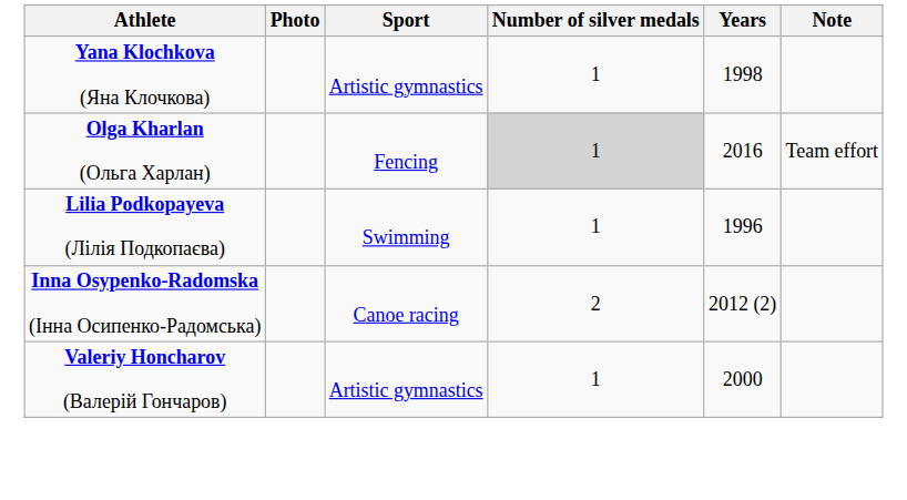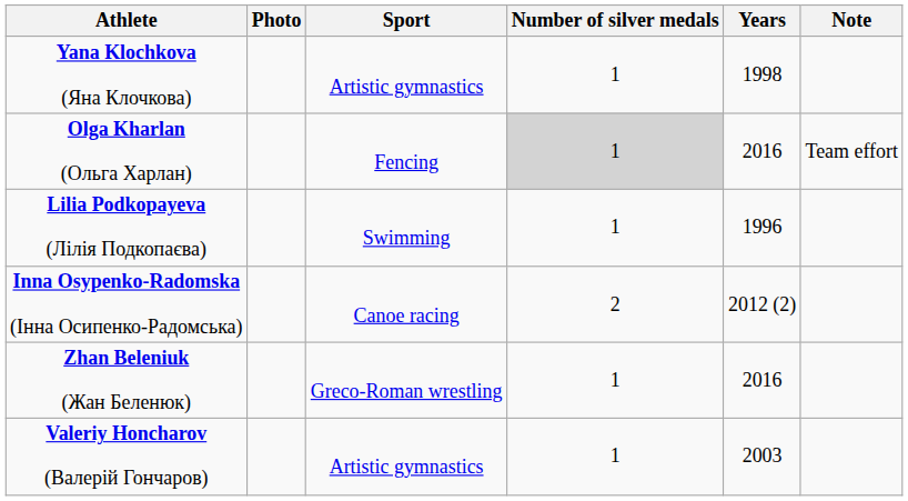+ row: Zhan Beleniuk (Жан Беленюк) | Greco-Roman wrestling | 1 | 2016
Valeriy Honcharov (Валерій Гончаров) | Years: 2000 -> 2003
